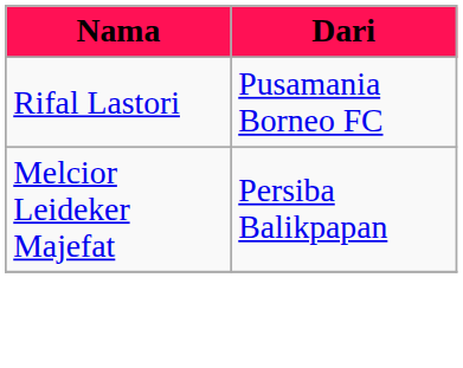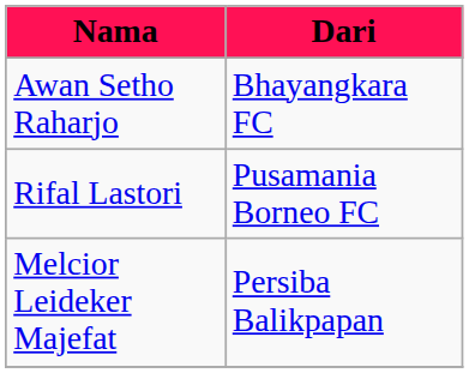+ row: Awan Setho Raharjo | Bhayangkara FC
